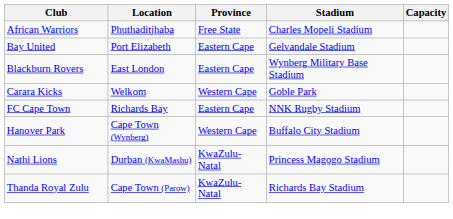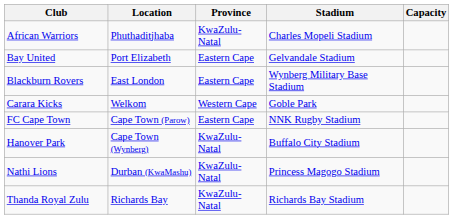African Warriors | Province: Free State -> KwaZulu-Natal
FC Cape Town | Location: Richards Bay -> Cape Town (Parow)
Hanover Park | Province: Western Cape -> KwaZulu-Natal
Thanda Royal Zulu | Location: Cape Town (Parow) -> Richards Bay
